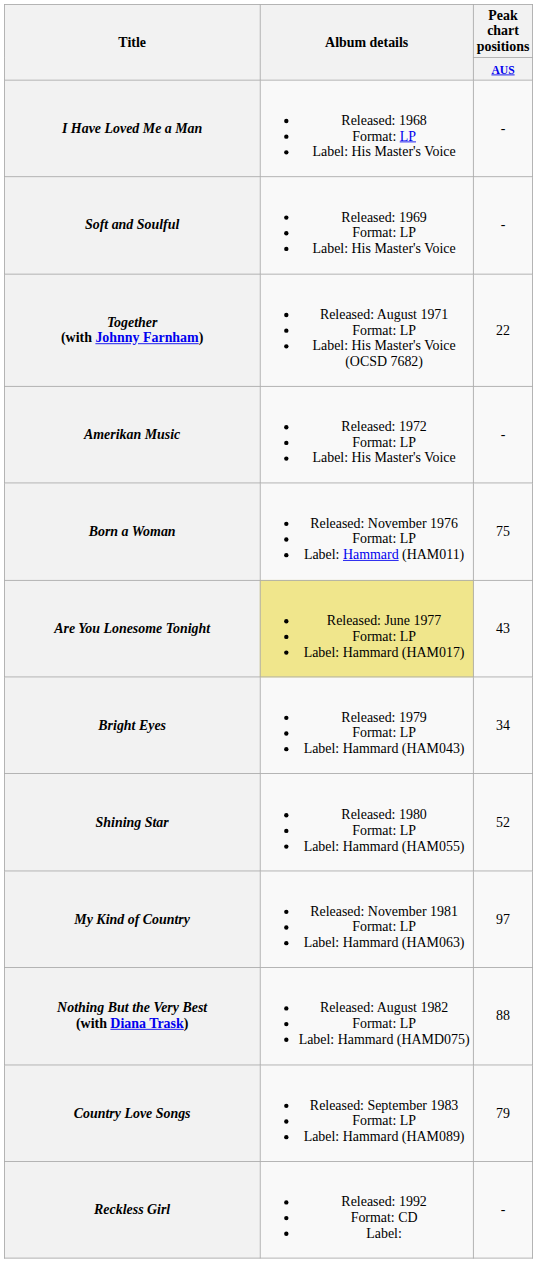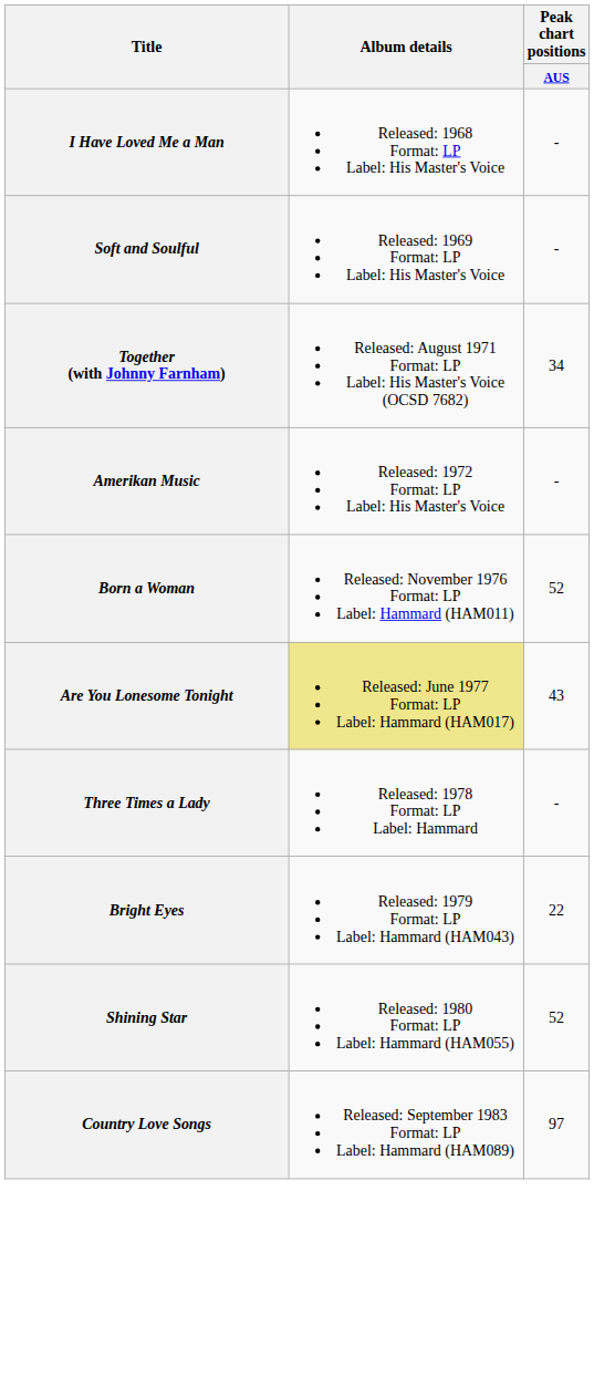Together (with Johnny Farnham) | Peak chart positions / AUS: 22 -> 34
Born a Woman | Peak chart positions / AUS: 75 -> 52
+ row: Three Times a Lady | Released: 1978 Format: LP Label: Hammard | -
Bright Eyes | Peak chart positions / AUS: 34 -> 22
- row: My Kind of Country | Released: November 1981 Format: LP Label: Hammard (HAM063) | 97
- row: Nothing But the Very Best (with Diana Trask) | Released: August 1982 Format: LP Label: Hammard (HAMD075) | 88
Country Love Songs | Peak chart positions / AUS: 79 -> 97
- row: Reckless Girl | Released: 1992 Format: CD Label: | -
